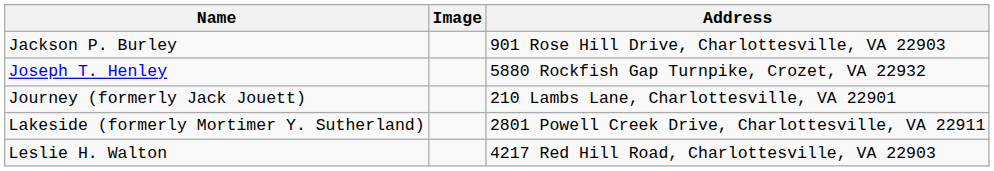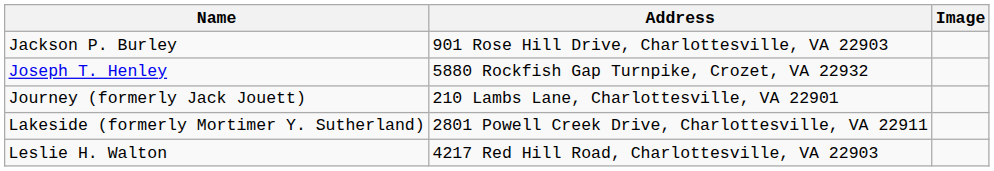columns swapped: Address <-> Image
